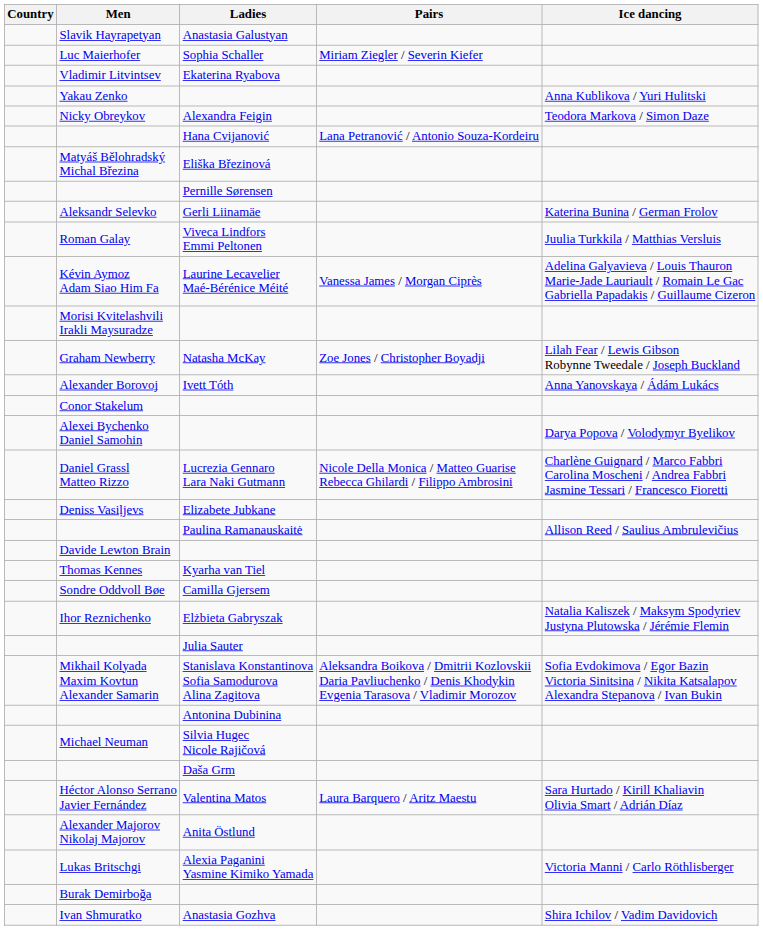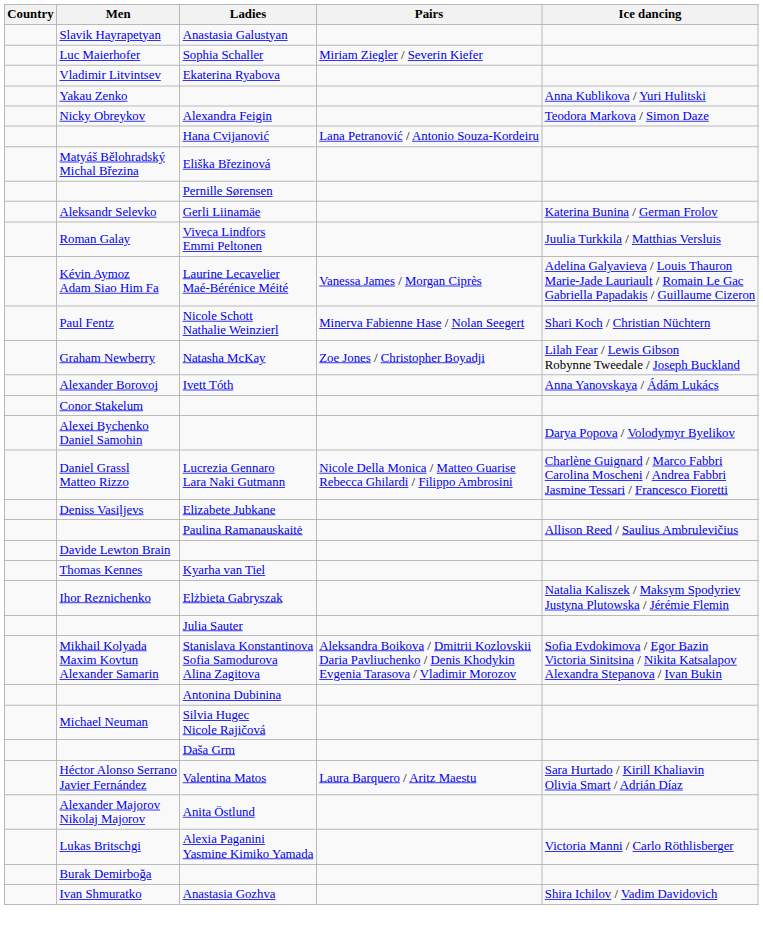- row: Morisi Kvitelashvili Irakli Maysuradze
+ row: Paul Fentz | Nicole Schott Nathalie Weinzierl | Minerva Fabienne Hase / Nolan Seegert | Shari Koch / Christian Nüchtern
- row: Sondre Oddvoll Bøe | Camilla Gjersem
